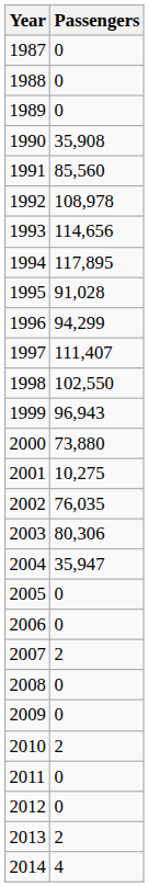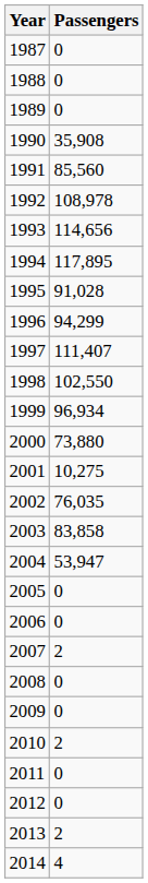1999 | Passengers: 96,943 -> 96,934
2003 | Passengers: 80,306 -> 83,858
2004 | Passengers: 35,947 -> 53,947
